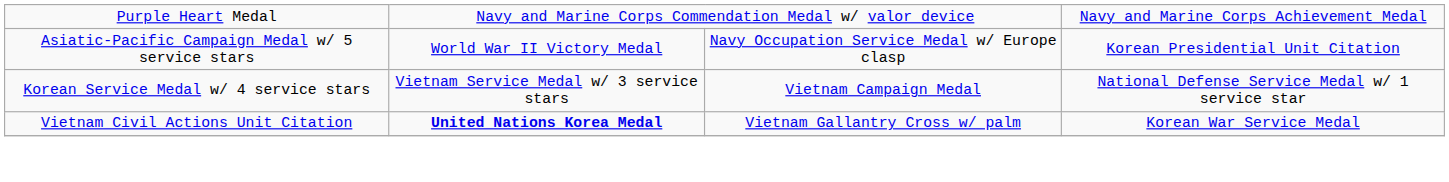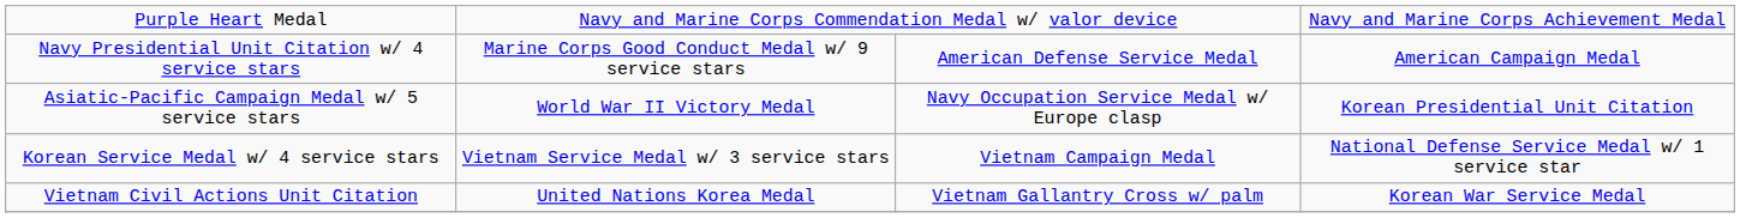+ row: Navy Presidential Unit Citation w/ 4 service stars | Marine Corps Good Conduct Medal w/ 9 service stars | American Defense Service Medal | American Campaign Medal
Vietnam Civil Actions Unit Citation | column 2: bold -> normal
